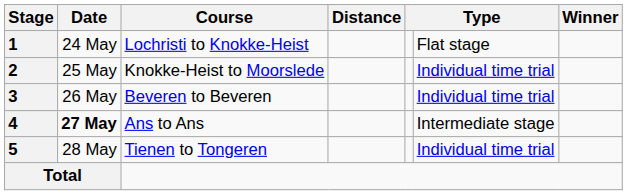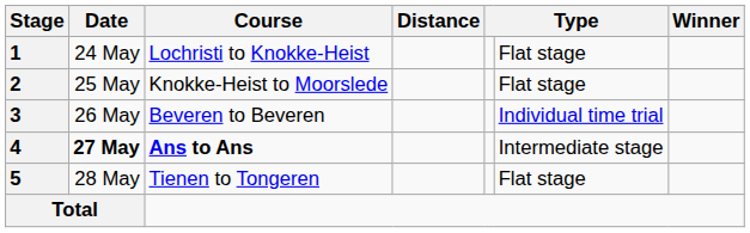2 | column 6: Individual time trial -> Flat stage
4 | Course: normal -> bold
5 | column 6: Individual time trial -> Flat stage
